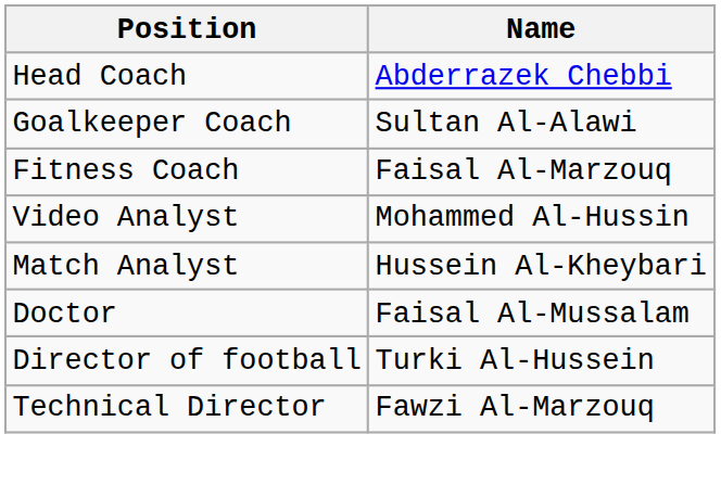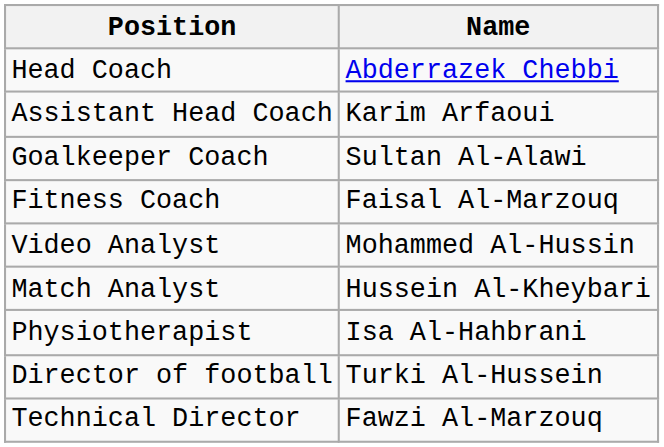+ row: Assistant Head Coach | Karim Arfaoui
- row: Doctor | Faisal Al-Mussalam
+ row: Physiotherapist | Isa Al-Hahbrani
